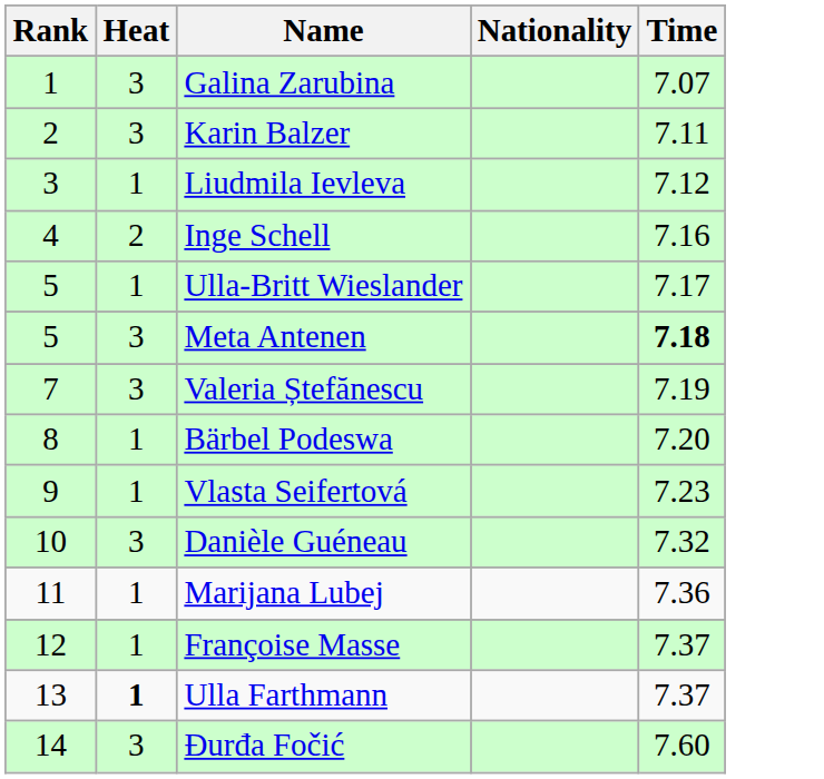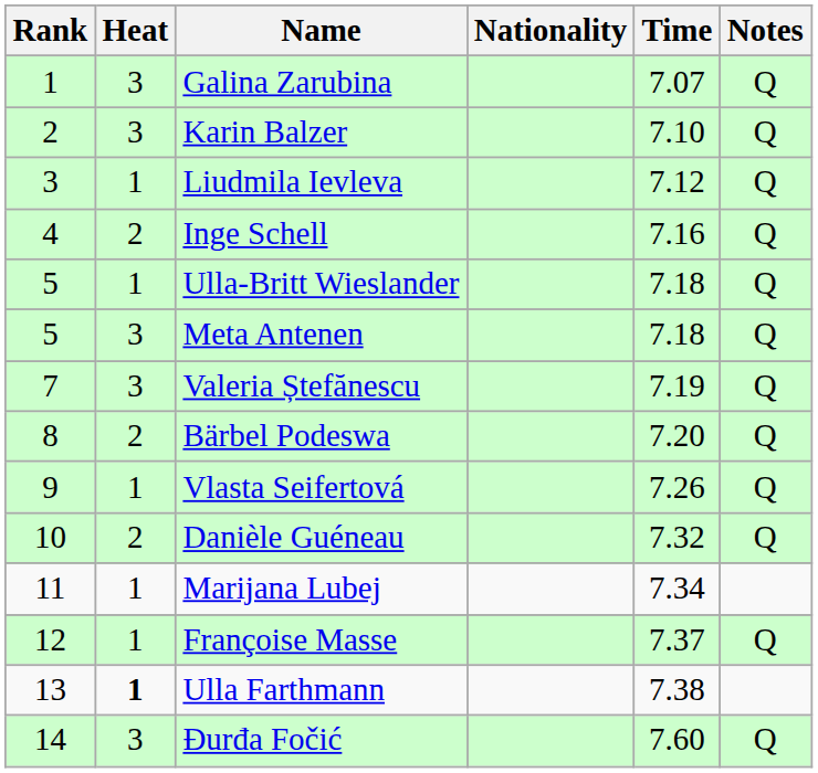+ column: Notes | Q | Q | Q | Q | Q | Q | Q | Q | Q | Q | Q | Q
Karin Balzer | Time: 7.11 -> 7.10
Ulla-Britt Wieslander | Time: 7.17 -> 7.18
Meta Antenen | Time: bold -> normal
Bärbel Podeswa | Heat: 1 -> 2
Vlasta Seifertová | Time: 7.23 -> 7.26
Danièle Guéneau | Heat: 3 -> 2
Marijana Lubej | Time: 7.36 -> 7.34
Ulla Farthmann | Time: 7.37 -> 7.38
